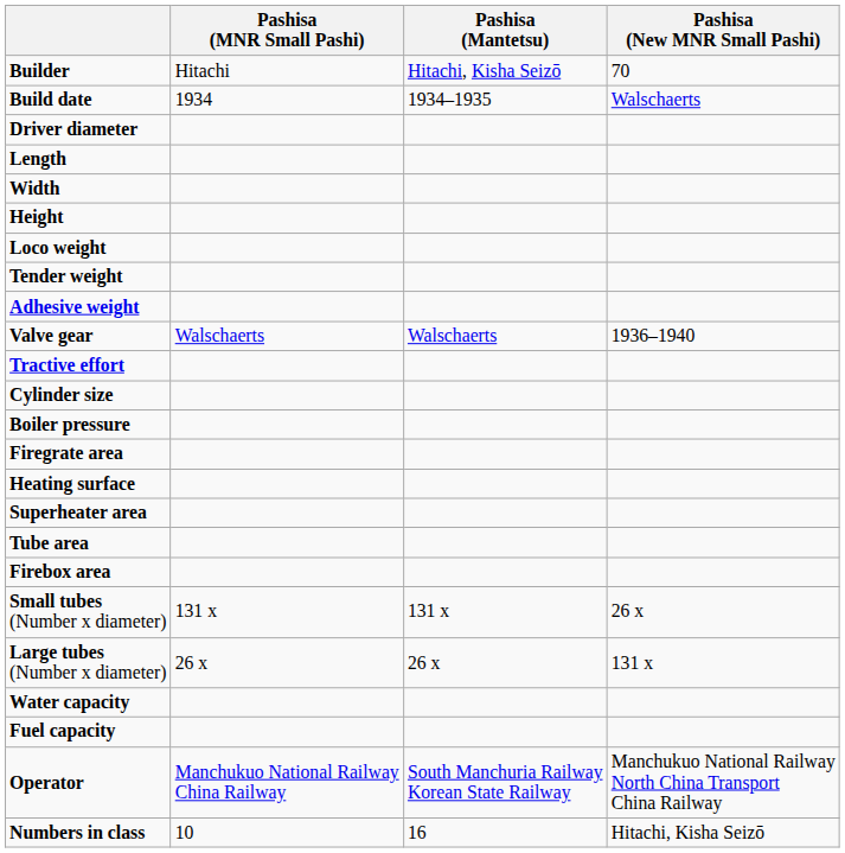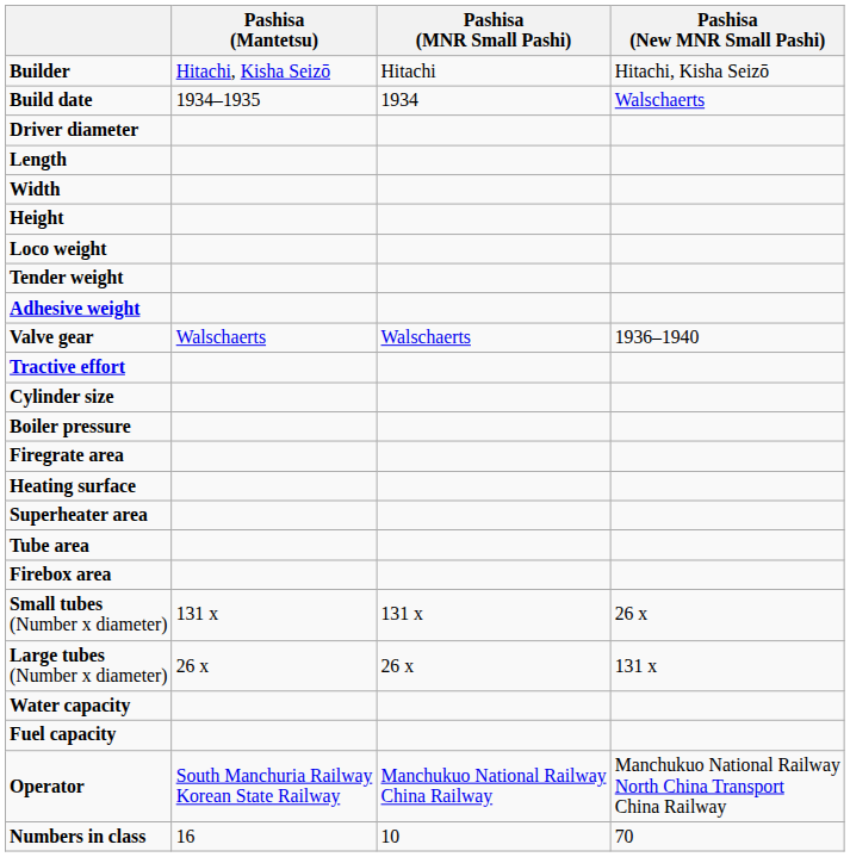columns swapped: Pashisa (Mantetsu) <-> Pashisa (MNR Small Pashi)
Builder | Pashisa (New MNR Small Pashi): 70 -> Hitachi, Kisha Seizō
Numbers in class | Pashisa (New MNR Small Pashi): Hitachi, Kisha Seizō -> 70
